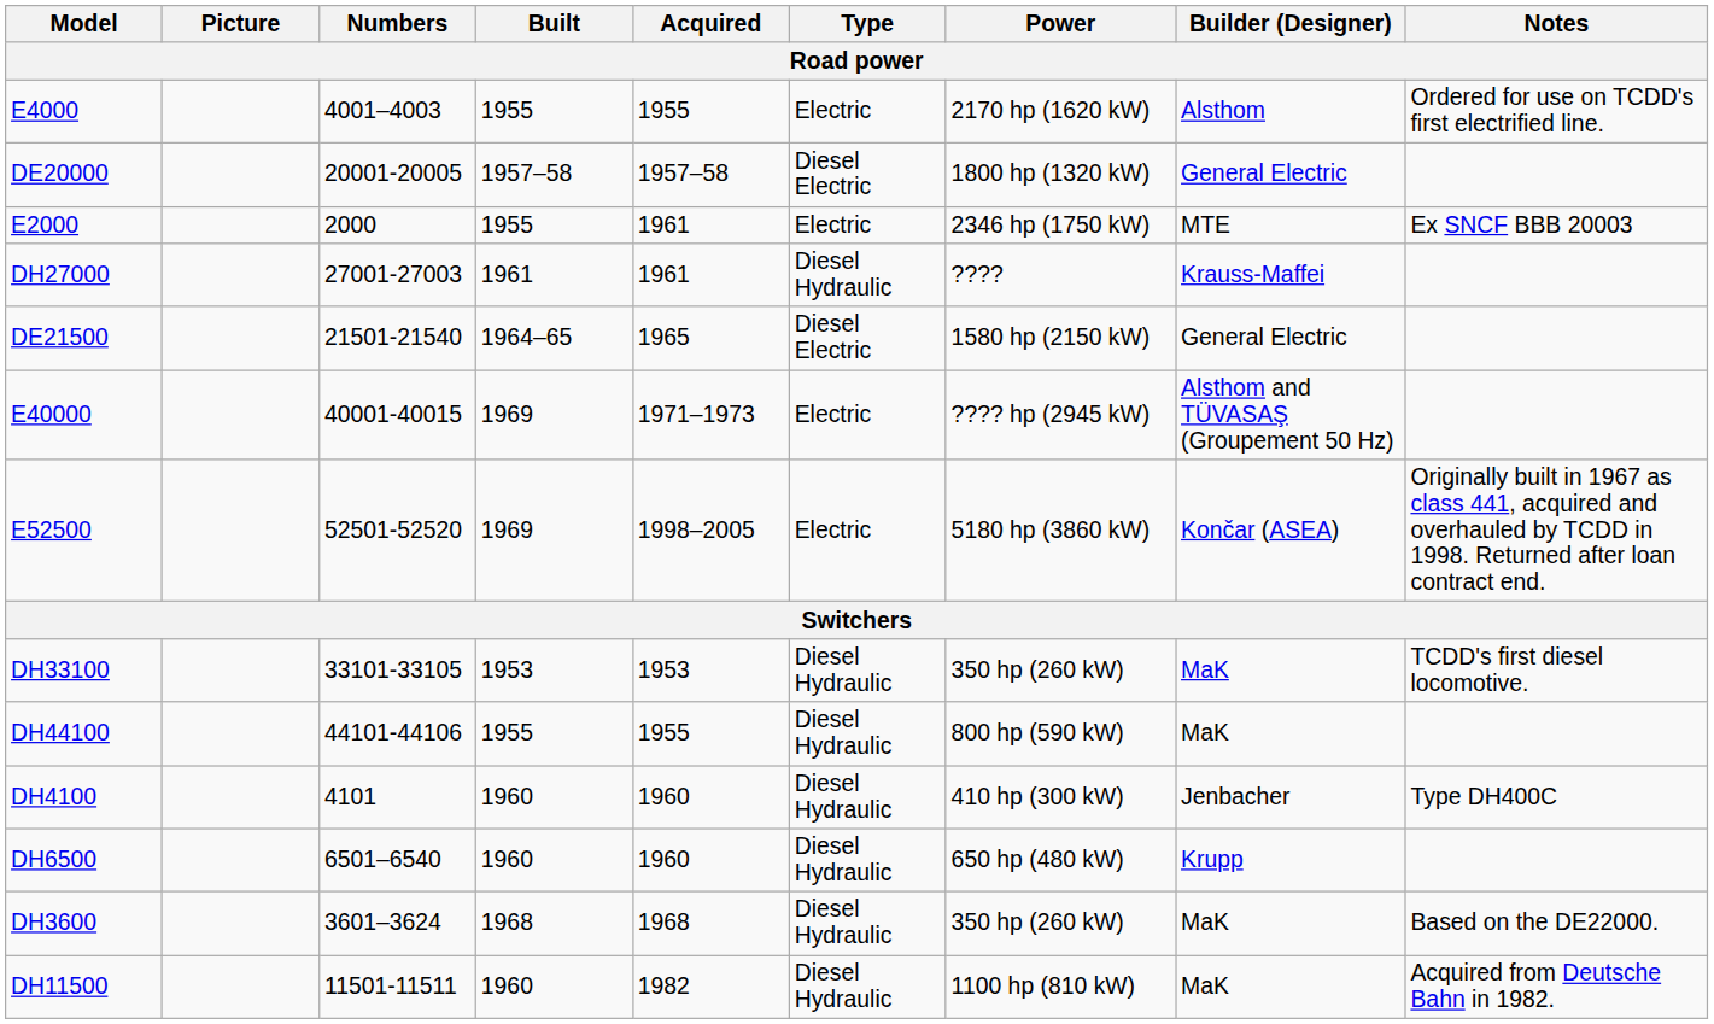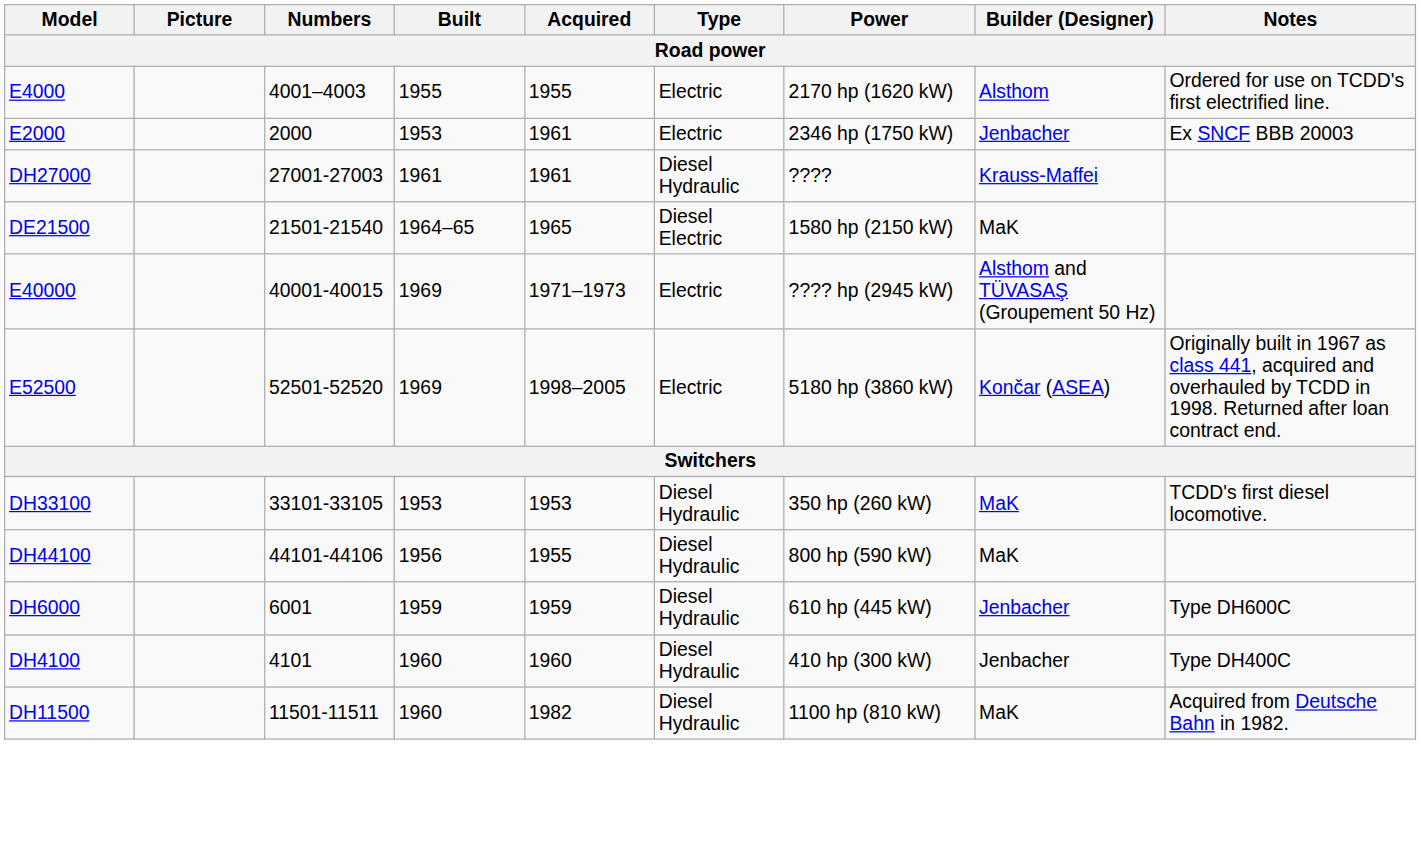- row: DE20000 | 20001-20005 | 1957–58 | 1957–58 | Diesel Electric | 1800 hp (1320 kW) | General Electric
E2000 | Built: 1955 -> 1953
E2000 | Builder (Designer): MTE -> Jenbacher
DE21500 | Builder (Designer): General Electric -> MaK
DH44100 | Built: 1955 -> 1956
+ row: DH6000 | 6001 | 1959 | 1959 | Diesel Hydraulic | 610 hp (445 kW) | Jenbacher | Type DH600C
- row: DH6500 | 6501–6540 | 1960 | 1960 | Diesel Hydraulic | 650 hp (480 kW) | Krupp
- row: DH3600 | 3601–3624 | 1968 | 1968 | Diesel Hydraulic | 350 hp (260 kW) | MaK | Based on the DE22000.
